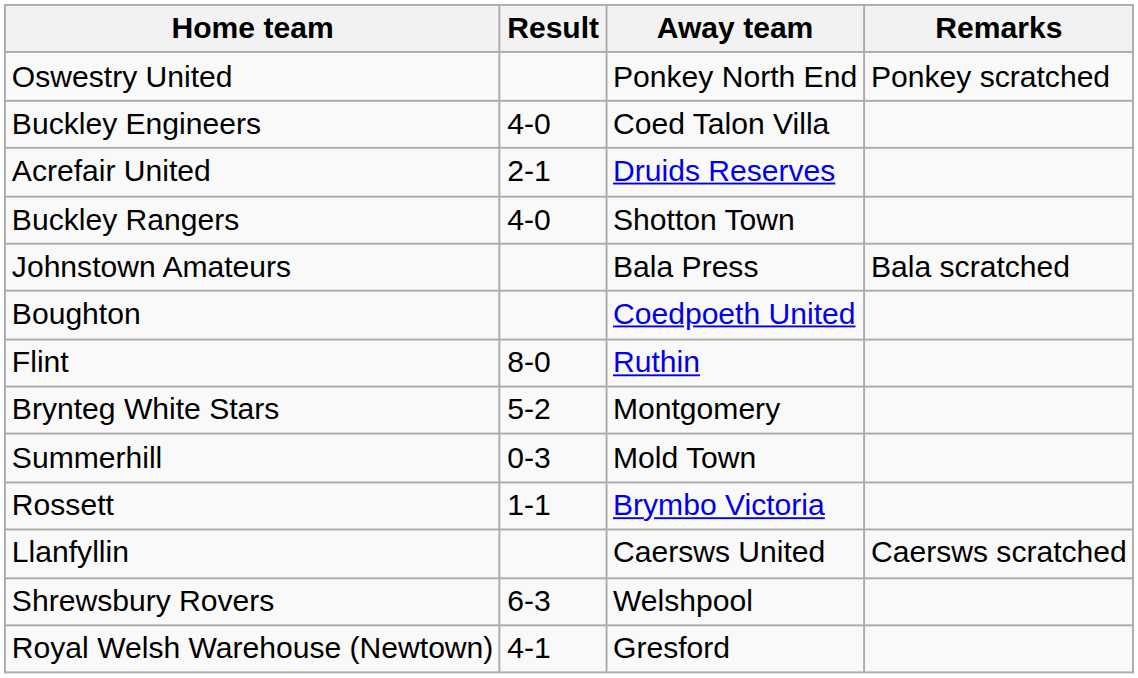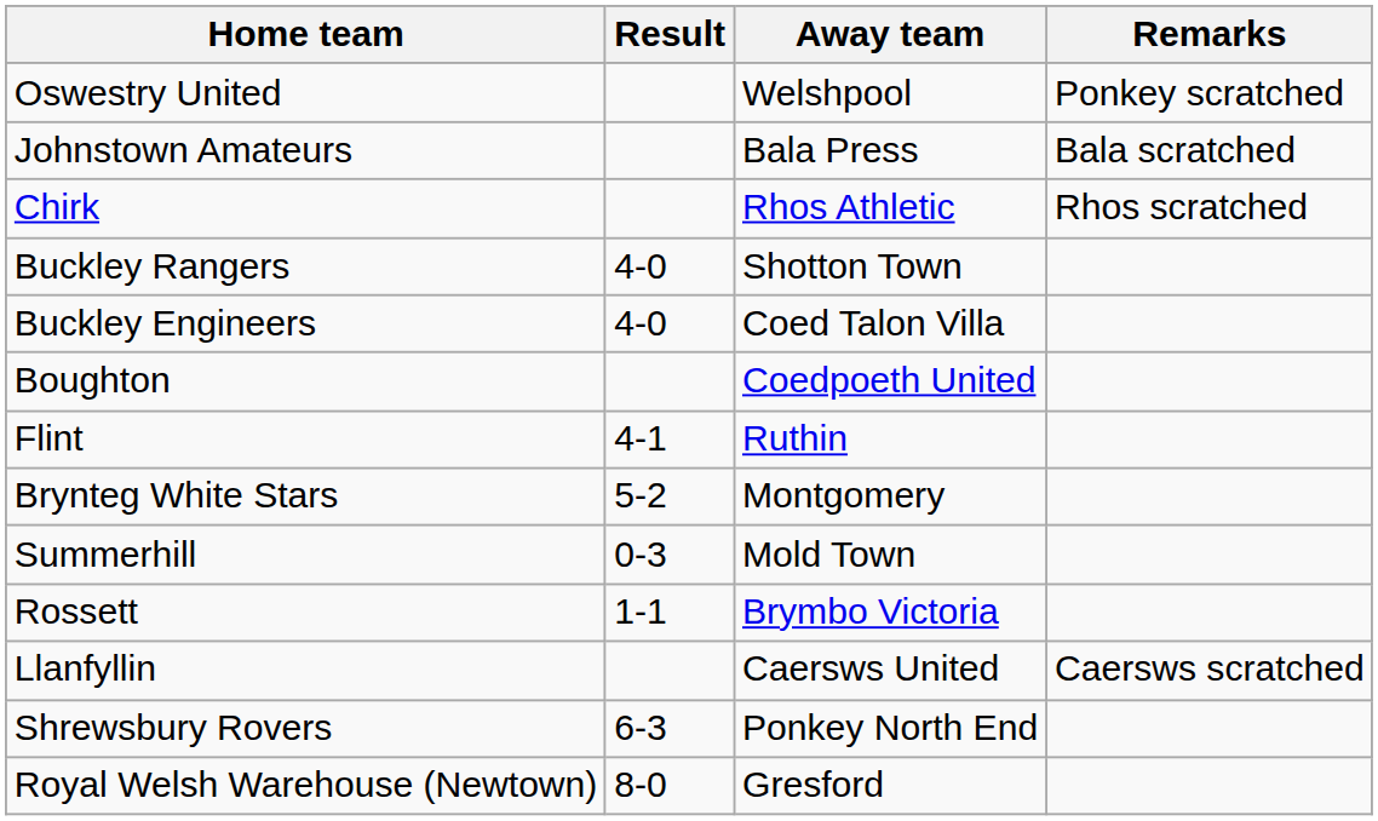Oswestry United | Away team: Ponkey North End -> Welshpool
rows swapped: Johnstown Amateurs <-> Buckley Engineers
- row: Acrefair United | 2-1 | Druids Reserves
+ row: Chirk | Rhos Athletic | Rhos scratched
Flint | Result: 8-0 -> 4-1
Shrewsbury Rovers | Away team: Welshpool -> Ponkey North End
Royal Welsh Warehouse (Newtown) | Result: 4-1 -> 8-0
